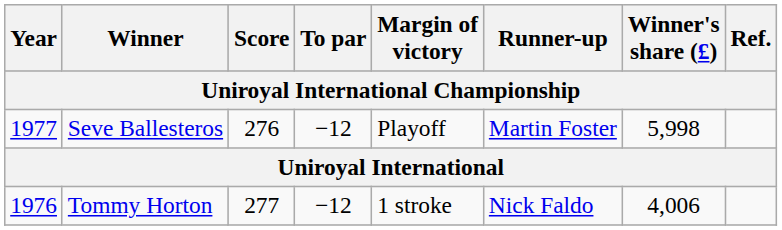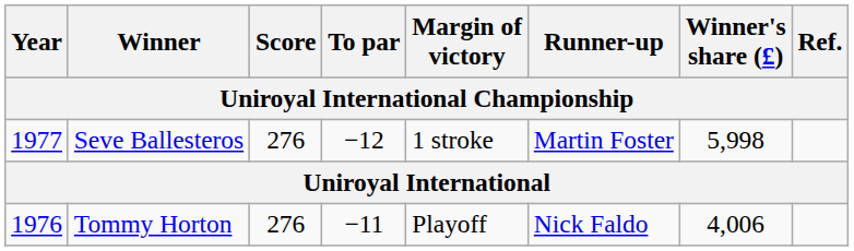Seve Ballesteros | Margin of victory: Playoff -> 1 stroke
Tommy Horton | Score: 277 -> 276
Tommy Horton | To par: −12 -> −11
Tommy Horton | Margin of victory: 1 stroke -> Playoff
